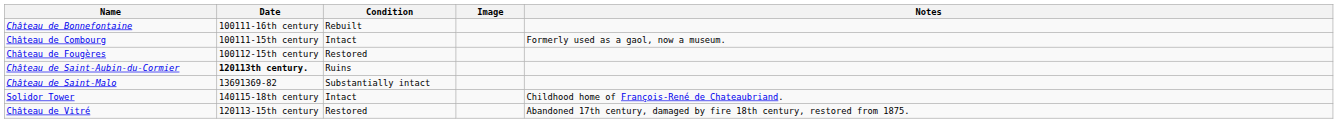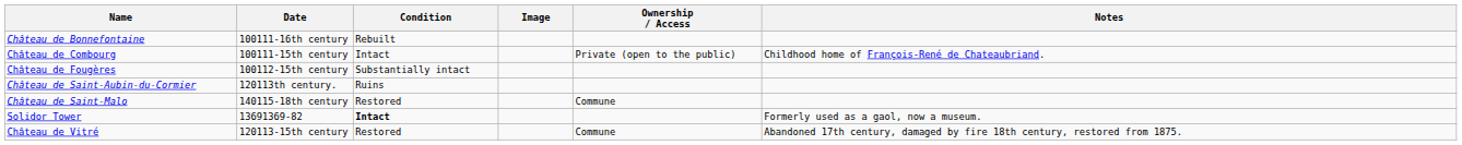+ column: Ownership / Access | Private (open to the public) | Commune | Commune
Château de Combourg | Notes: Formerly used as a gaol, now a museum. -> Childhood home of François-René de Chateaubriand.
Château de Fougères | Condition: Restored -> Substantially intact
Château de Saint-Aubin-du-Cormier | Date: bold -> normal
Château de Saint-Malo | Date: 13691369-82 -> 140115-18th century
Château de Saint-Malo | Condition: Substantially intact -> Restored
Solidor Tower | Date: 140115-18th century -> 13691369-82
Solidor Tower | Condition: normal -> bold
Solidor Tower | Notes: Childhood home of François-René de Chateaubriand. -> Formerly used as a gaol, now a museum.
